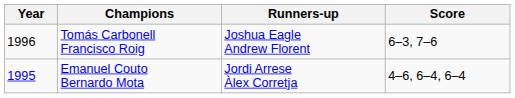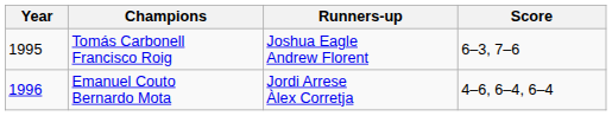Tomás Carbonell Francisco Roig | Year: 1996 -> 1995
Emanuel Couto Bernardo Mota | Year: 1995 -> 1996
